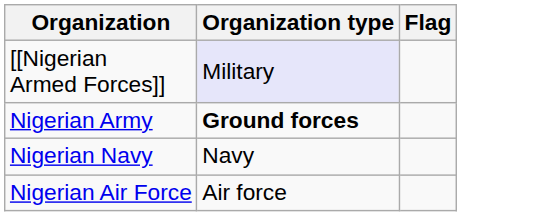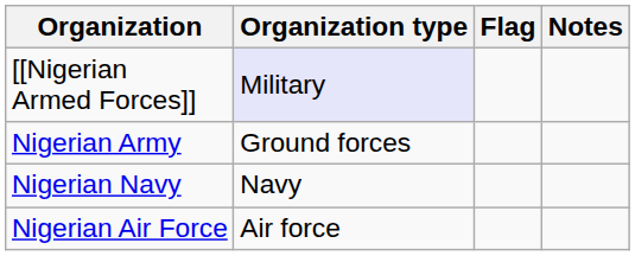+ column: Notes
Nigerian Army | Organization type: bold -> normal
